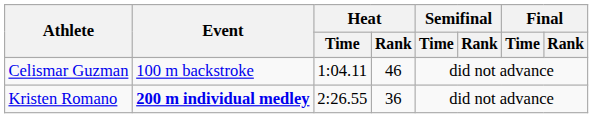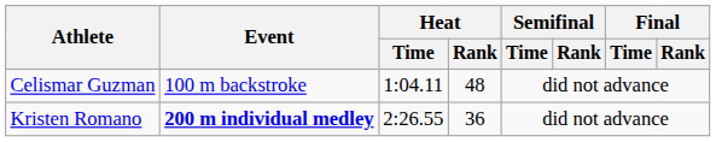Celismar Guzman | Heat / Rank: 46 -> 48
